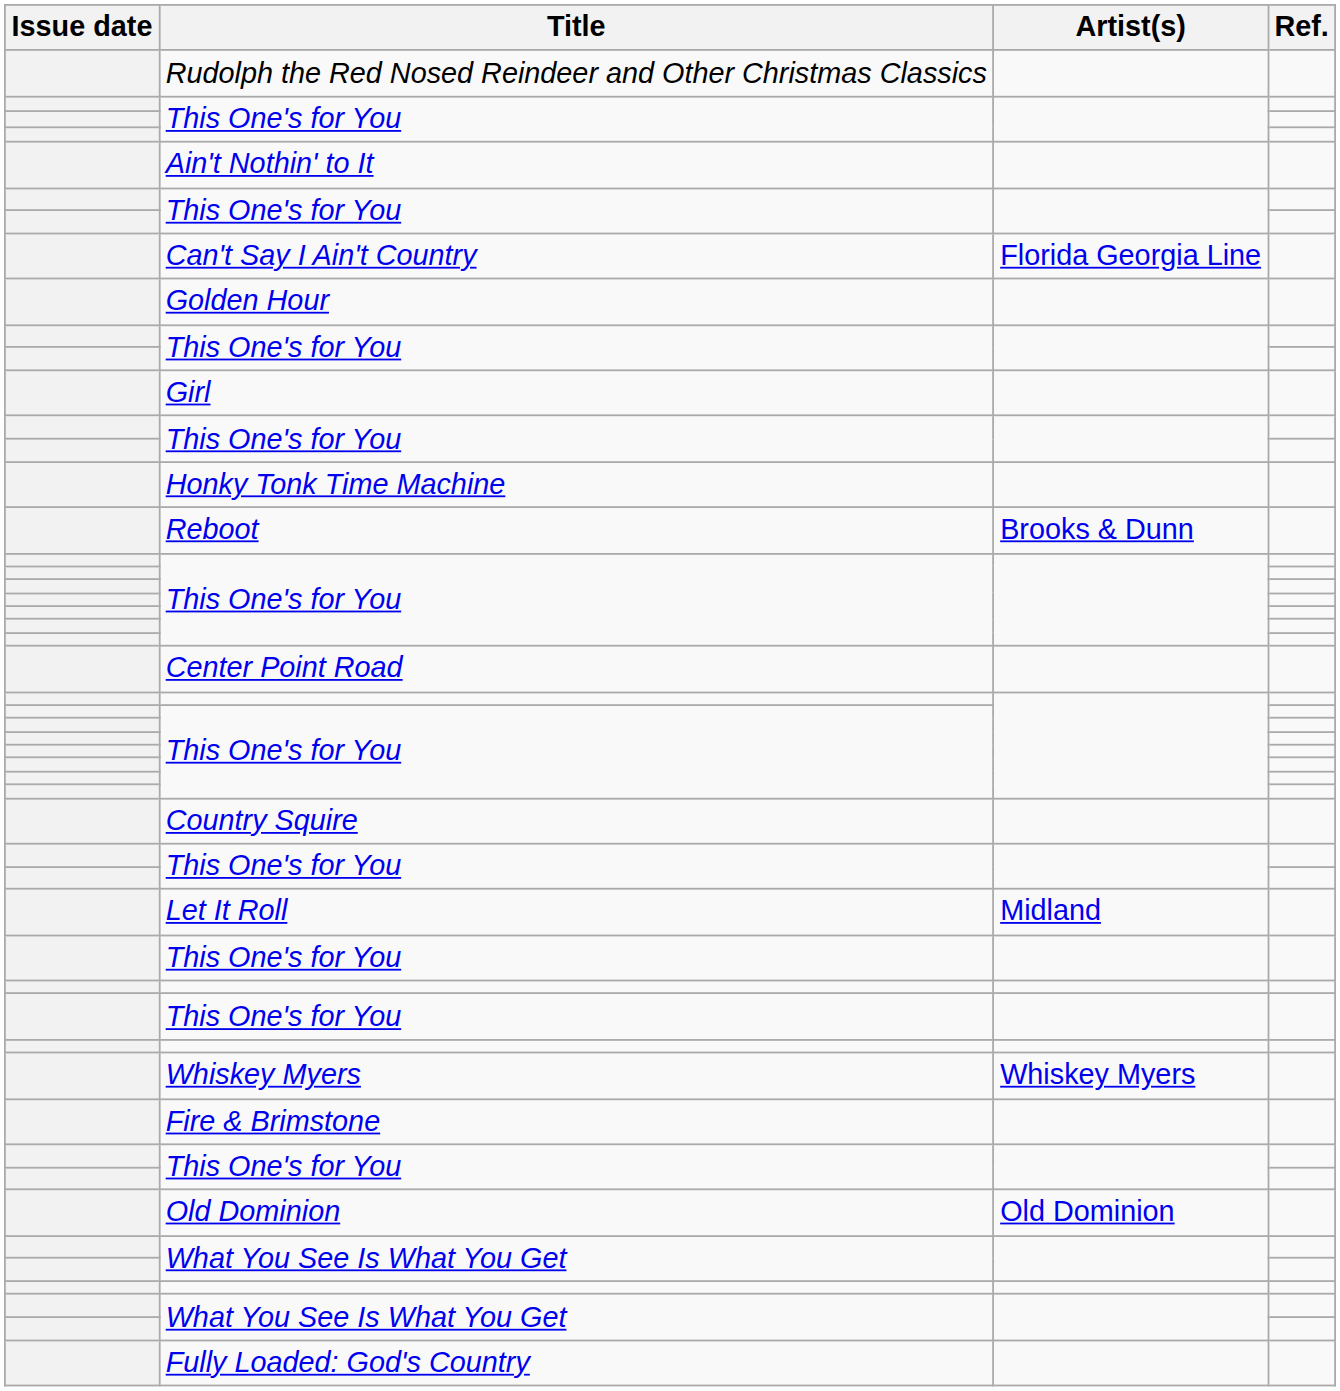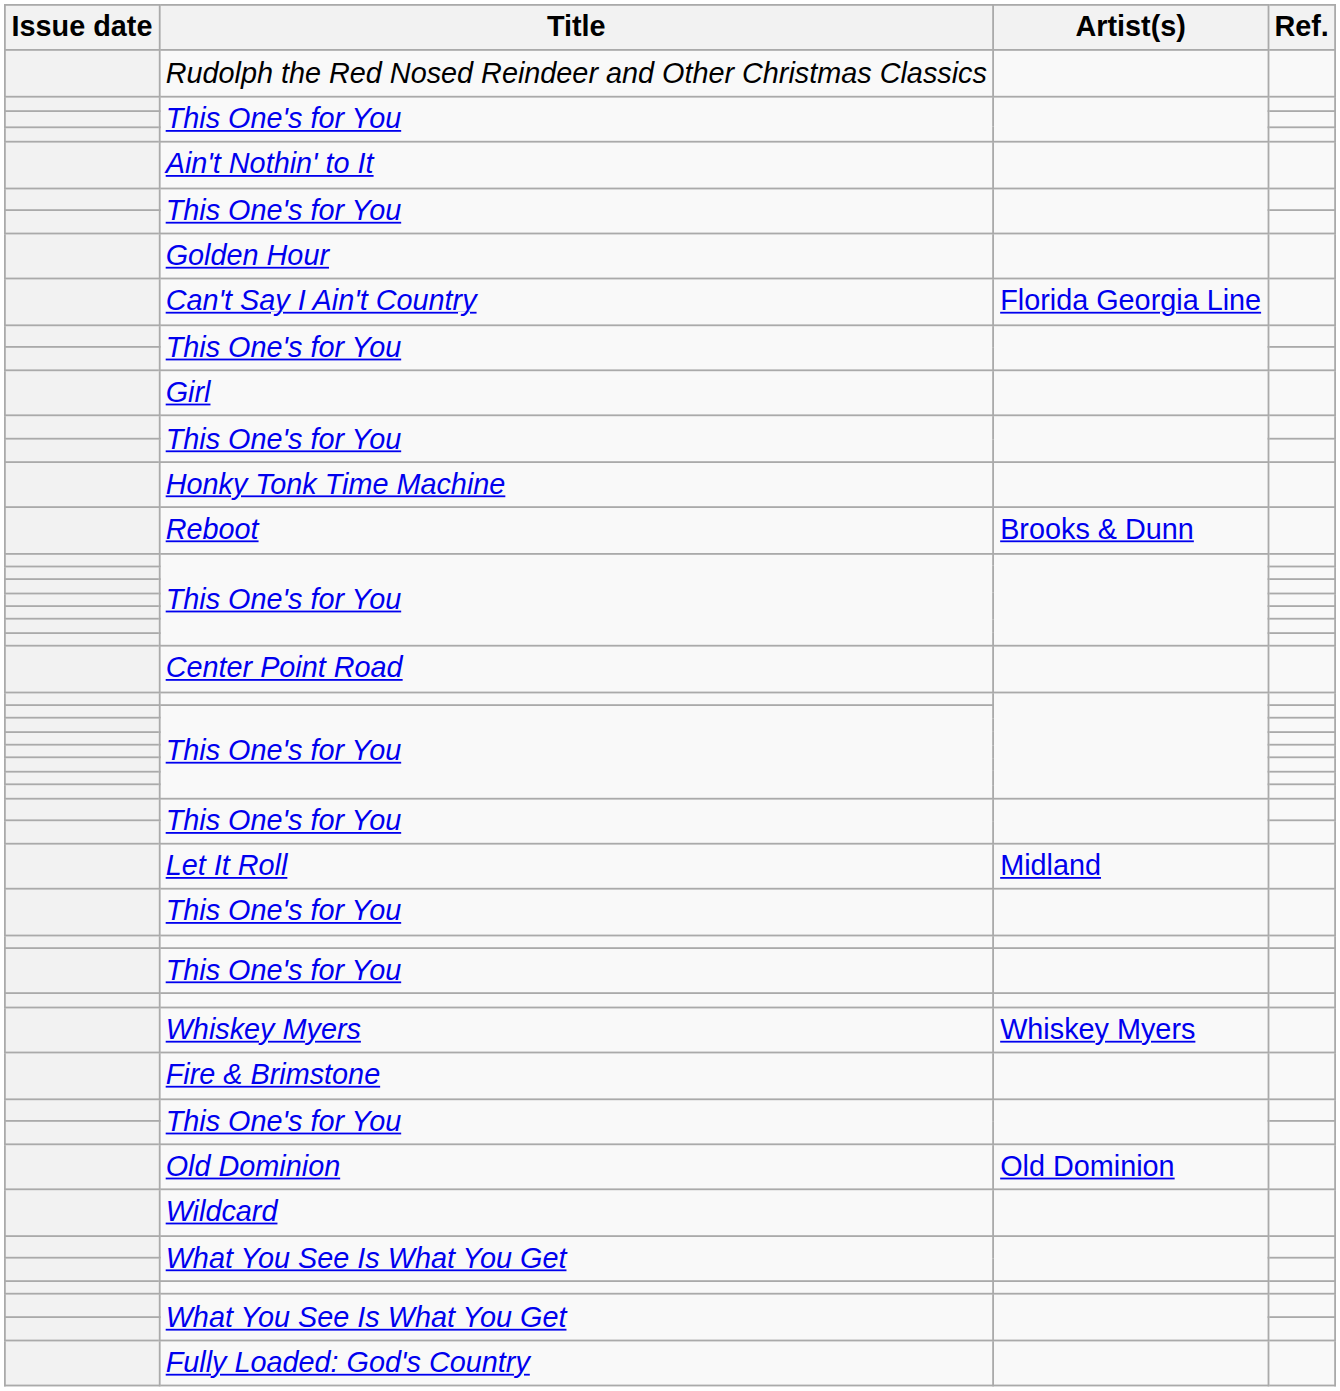rows swapped: Golden Hour <-> Can't Say I Ain't Country
- row: Country Squire
+ row: Wildcard
